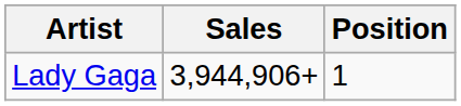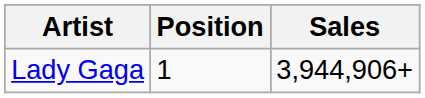columns swapped: Position <-> Sales
